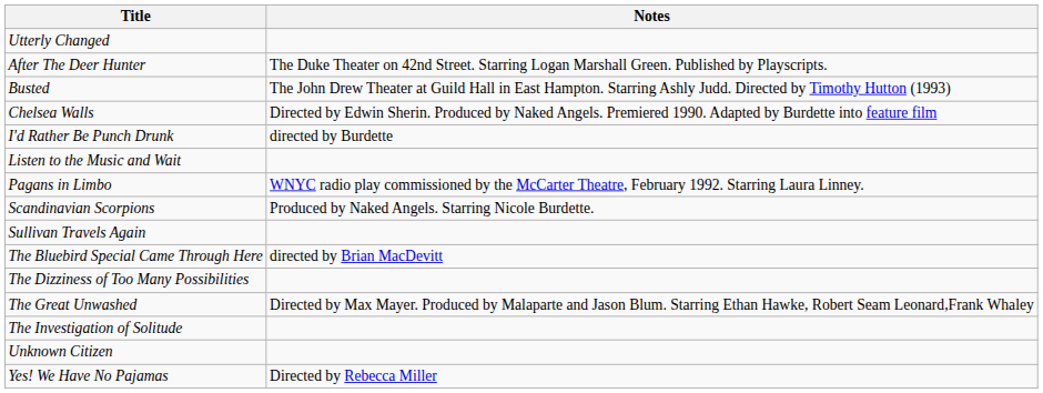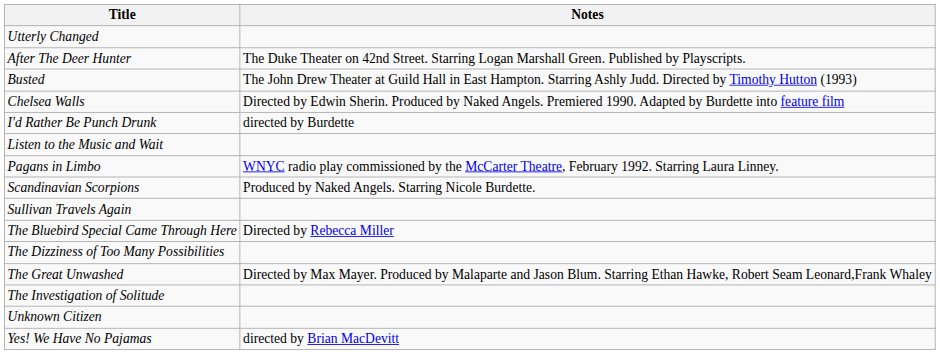The Bluebird Special Came Through Here | Notes: directed by Brian MacDevitt -> Directed by Rebecca Miller
Yes! We Have No Pajamas | Notes: Directed by Rebecca Miller -> directed by Brian MacDevitt
